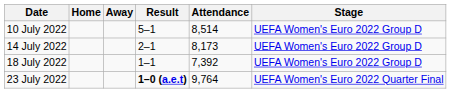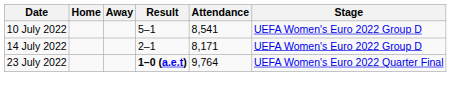10 July 2022 | Attendance: 8,514 -> 8,541
14 July 2022 | Attendance: 8,173 -> 8,171
- row: 18 July 2022 | 1–1 | 7,392 | UEFA Women's Euro 2022 Group D
